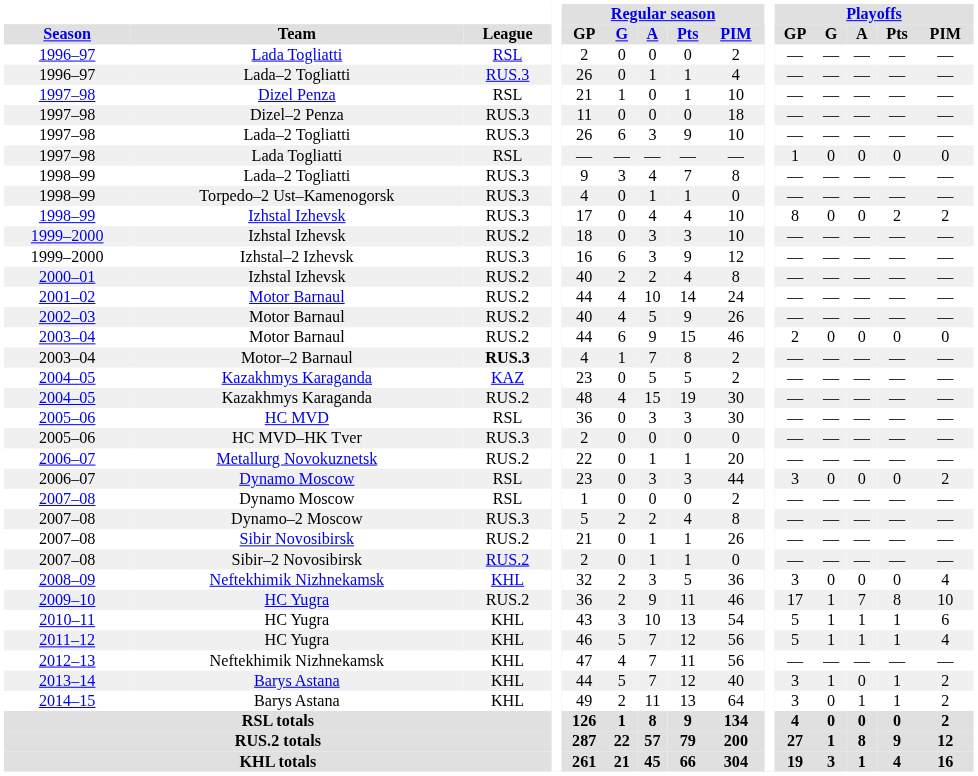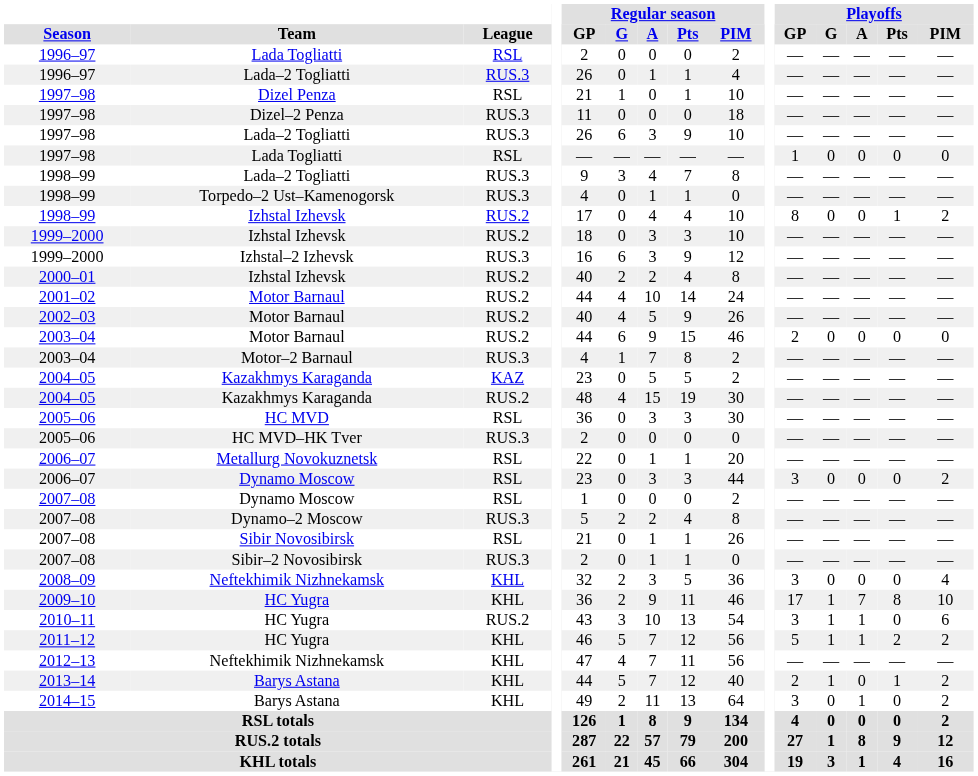1998–99 / Izhstal Izhevsk | League: RUS.3 -> RUS.2
1998–99 / Izhstal Izhevsk | Playoffs / Pts: 2 -> 1
Motor–2 Barnaul | League: bold -> normal
Metallurg Novokuznetsk | League: RUS.2 -> RSL
Sibir Novosibirsk | League: RUS.2 -> RSL
Sibir–2 Novosibirsk | League: RUS.2 -> RUS.3
2009–10 / HC Yugra | League: RUS.2 -> KHL
2010–11 / HC Yugra | League: KHL -> RUS.2
2010–11 / HC Yugra | Playoffs / GP: 5 -> 3
2010–11 / HC Yugra | Playoffs / Pts: 1 -> 0
2011–12 / HC Yugra | Playoffs / Pts: 1 -> 2
2011–12 / HC Yugra | Playoffs / PIM: 4 -> 2
2013–14 / Barys Astana | Playoffs / GP: 3 -> 2
2014–15 / Barys Astana | Playoffs / Pts: 1 -> 0
